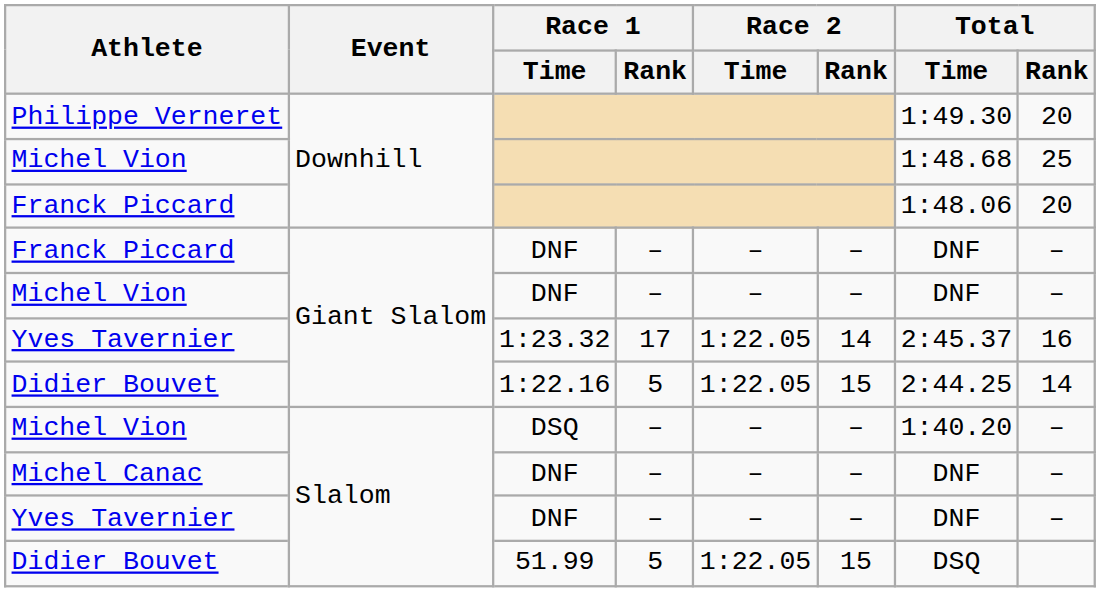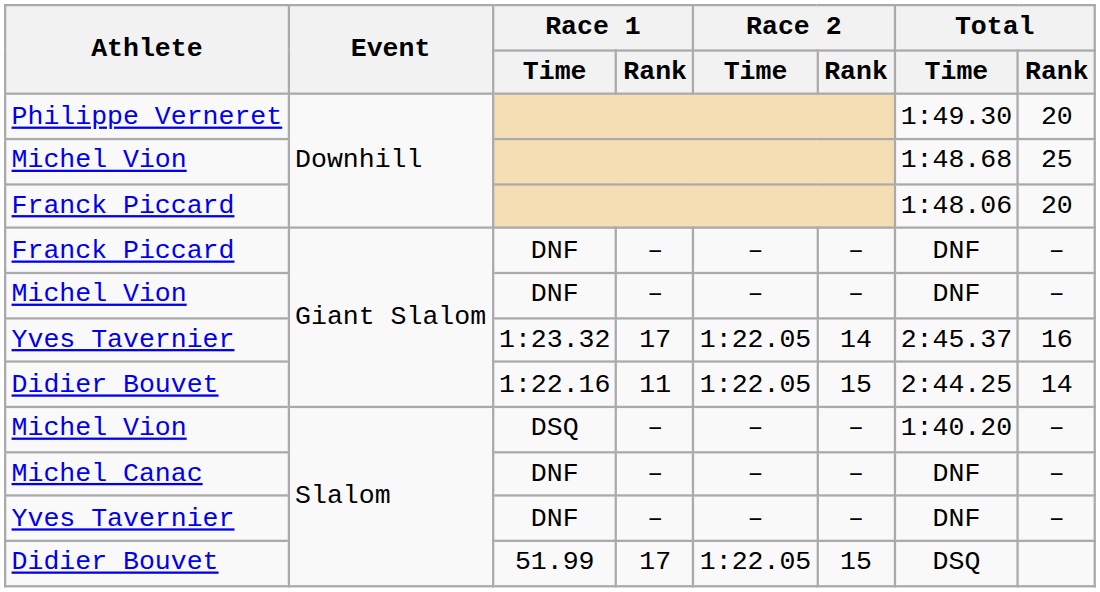Didier Bouvet / 1:22.16 | Race 1 / Rank: 5 -> 11
Didier Bouvet / 51.99 | Race 1 / Rank: 5 -> 17
